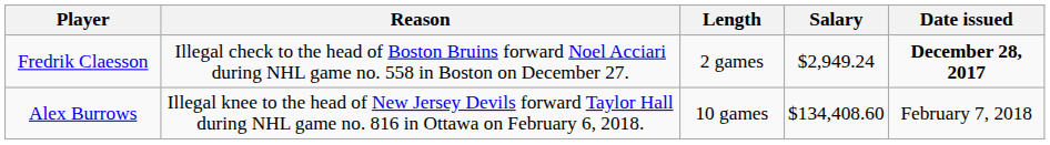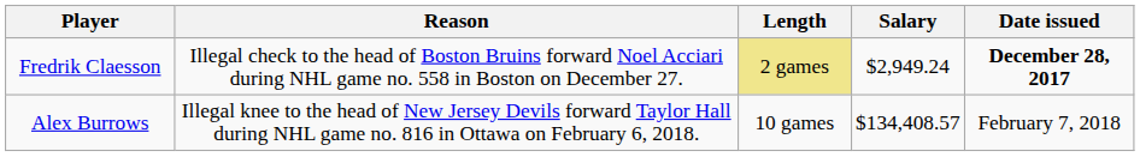Fredrik Claesson | Length: no background -> khaki background
Alex Burrows | Salary: $134,408.60 -> $134,408.57
